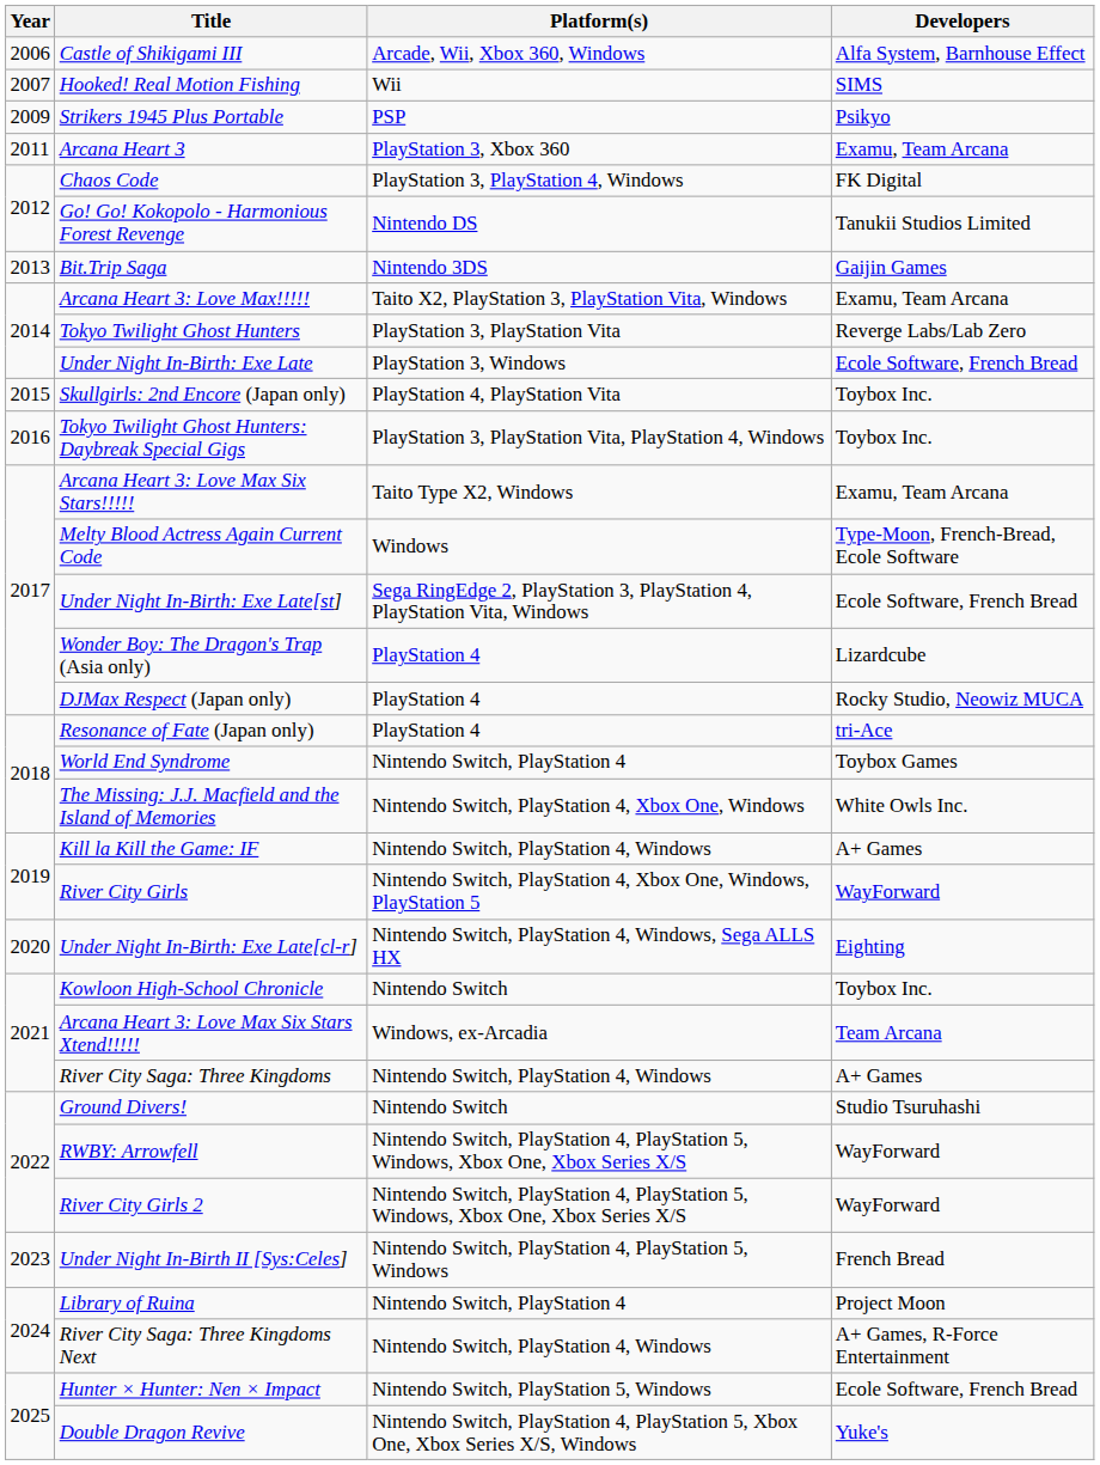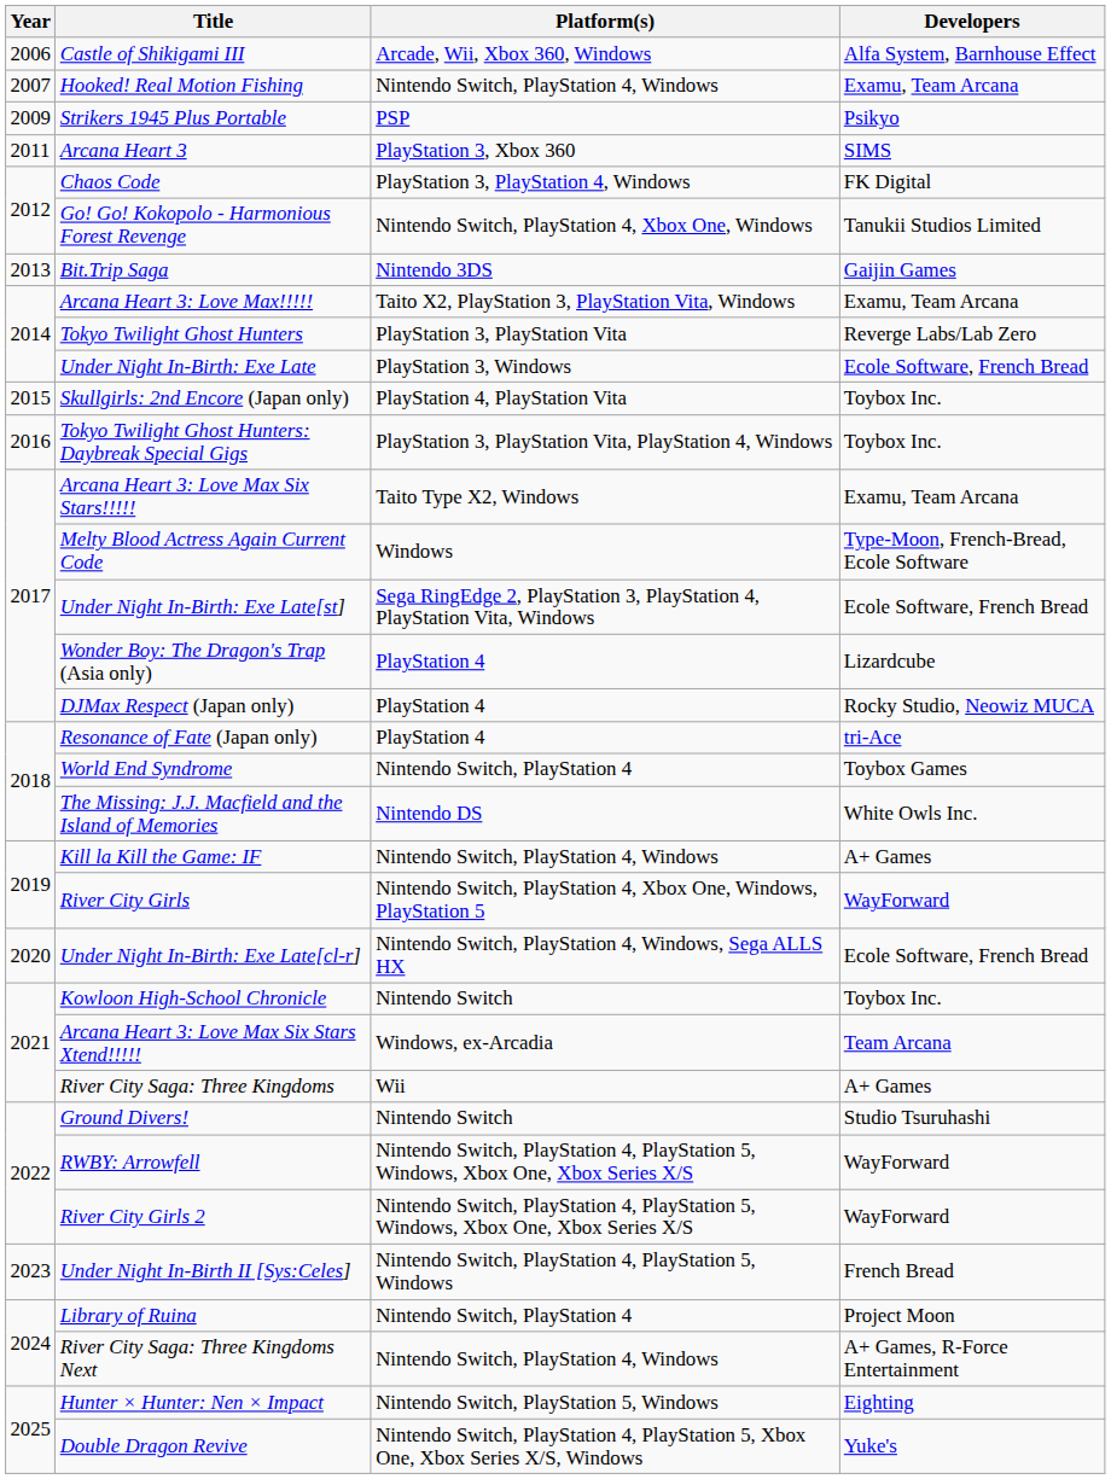Hooked! Real Motion Fishing | Platform(s): Wii -> Nintendo Switch, PlayStation 4, Windows
Hooked! Real Motion Fishing | Developers: SIMS -> Examu, Team Arcana
Arcana Heart 3 | Developers: Examu, Team Arcana -> SIMS
Go! Go! Kokopolo - Harmonious Forest Revenge | Platform(s): Nintendo DS -> Nintendo Switch, PlayStation 4, Xbox One, Windows
The Missing: J.J. Macfield and the Island of Memories | Platform(s): Nintendo Switch, PlayStation 4, Xbox One, Windows -> Nintendo DS
Under Night In-Birth: Exe Late[cl-r] | Developers: Eighting -> Ecole Software, French Bread
River City Saga: Three Kingdoms | Platform(s): Nintendo Switch, PlayStation 4, Windows -> Wii
Hunter × Hunter: Nen × Impact | Developers: Ecole Software, French Bread -> Eighting
